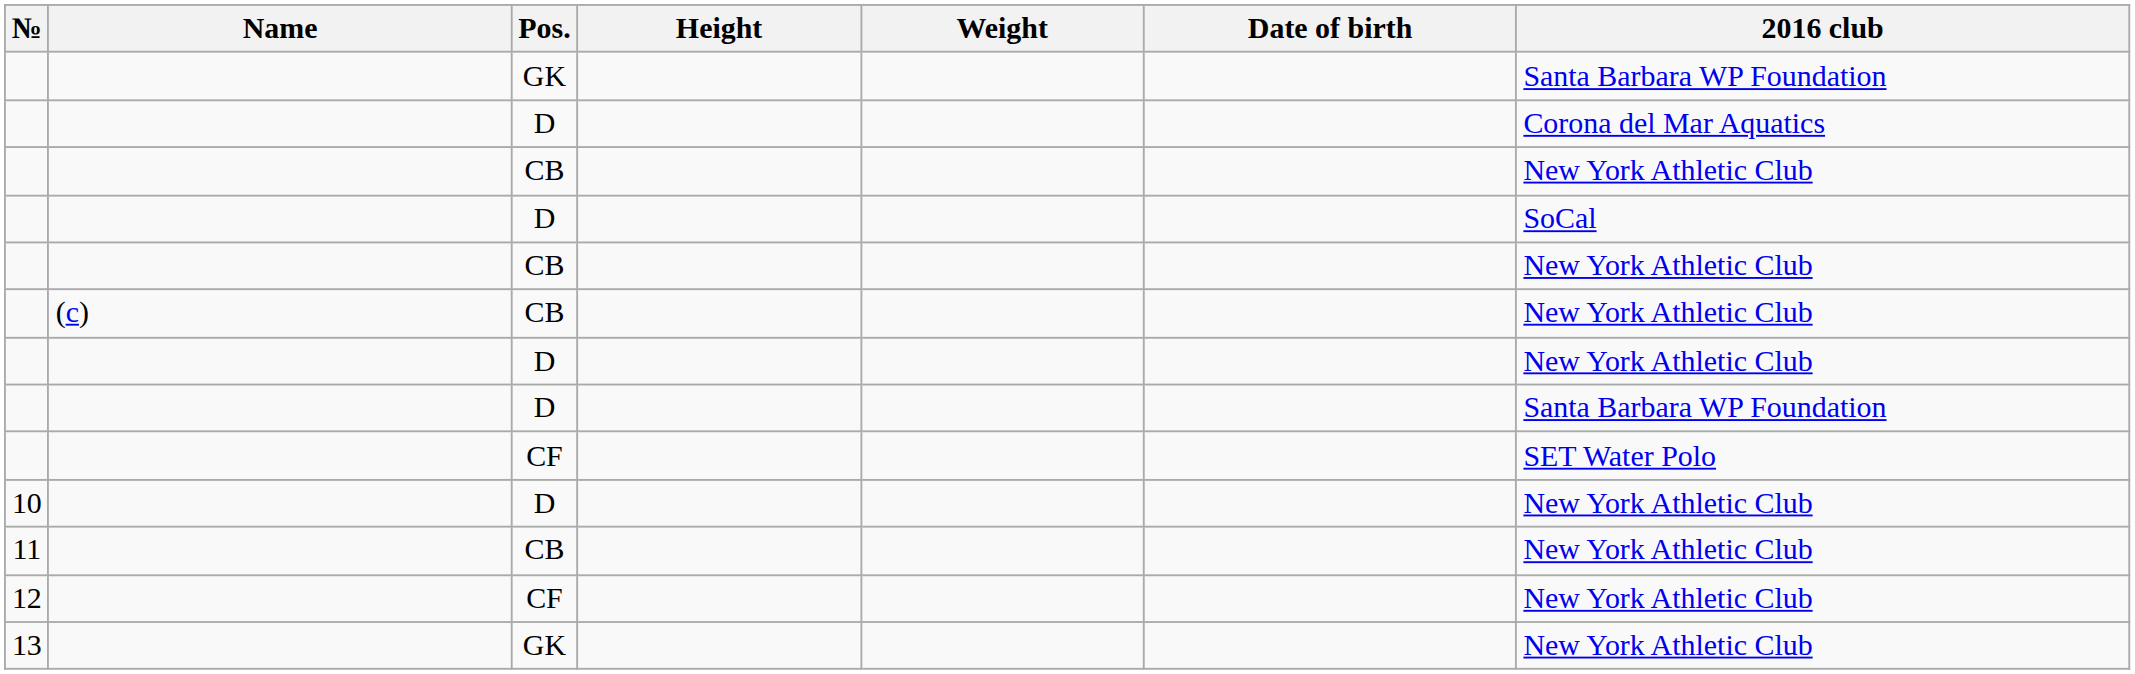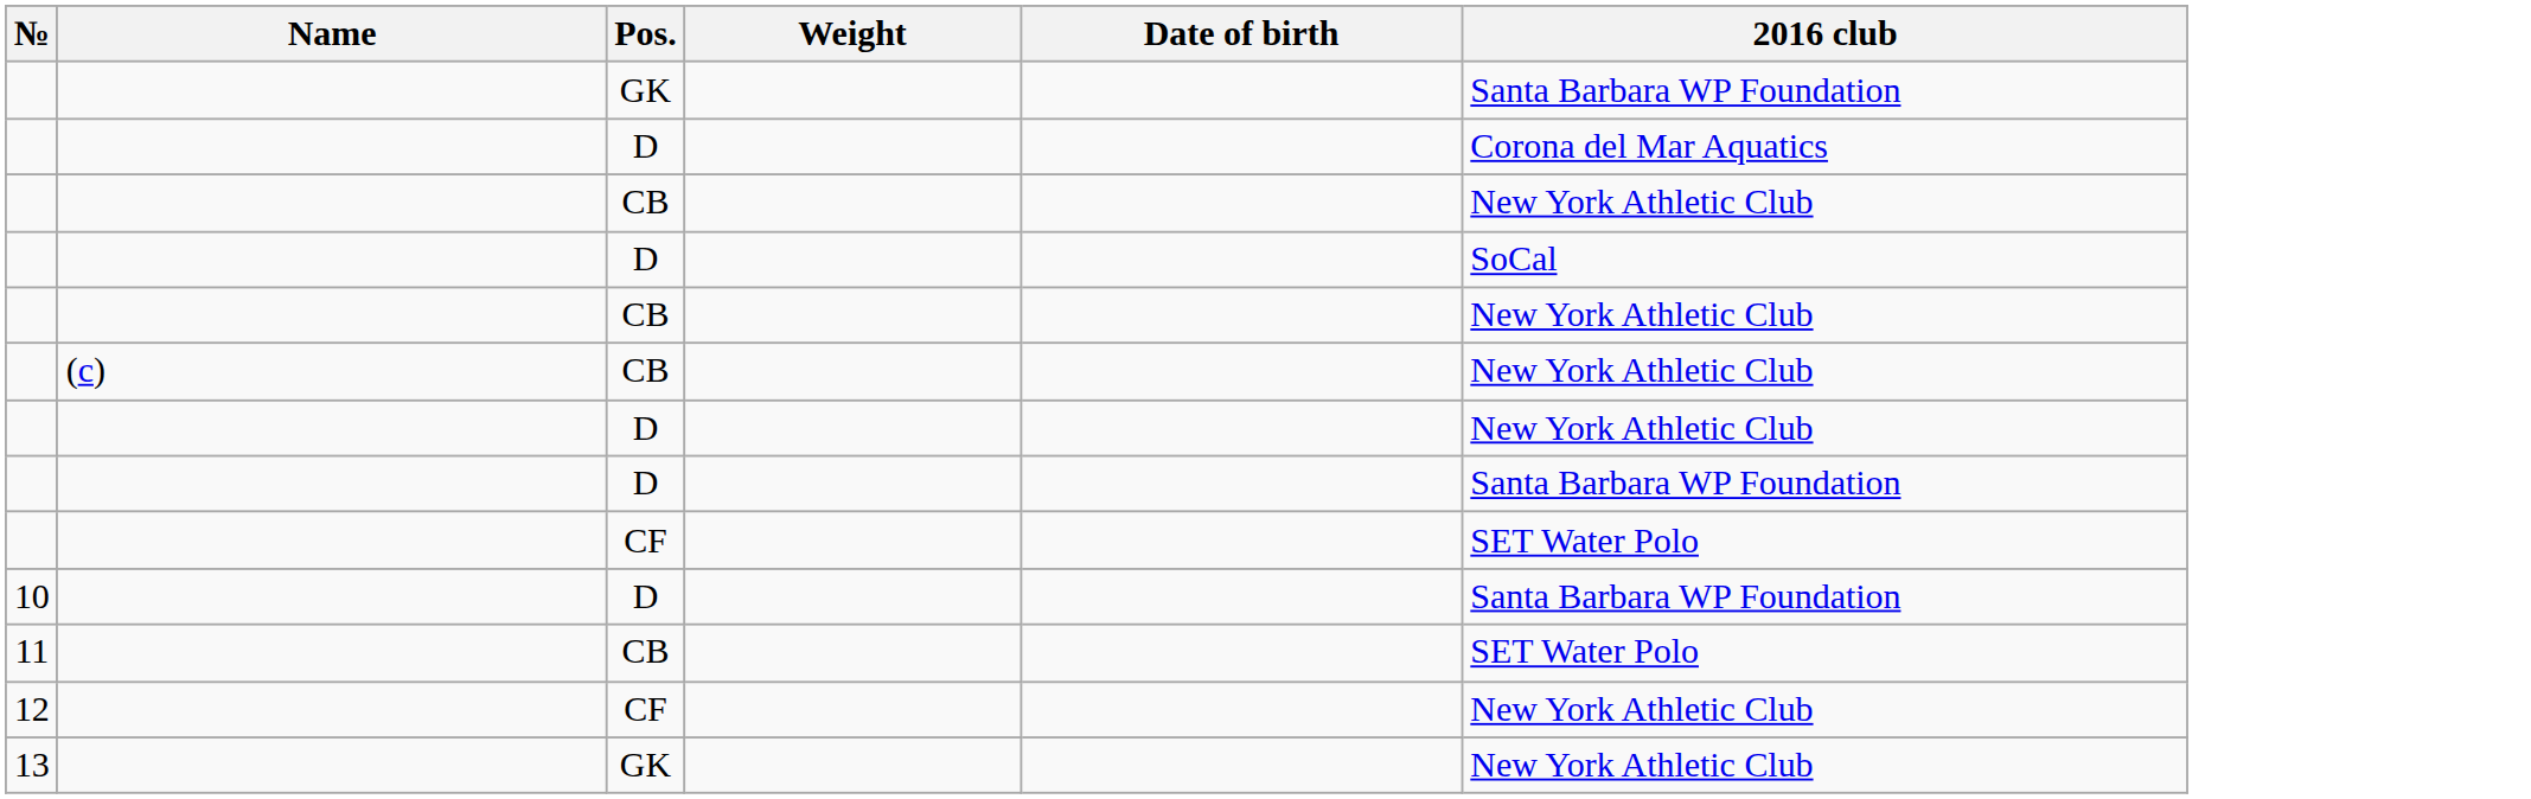- column: Height
10 | 2016 club: New York Athletic Club -> Santa Barbara WP Foundation
11 | 2016 club: New York Athletic Club -> SET Water Polo
